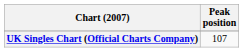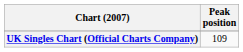UK Singles Chart (Official Charts Company) | Peak position: 107 -> 109
